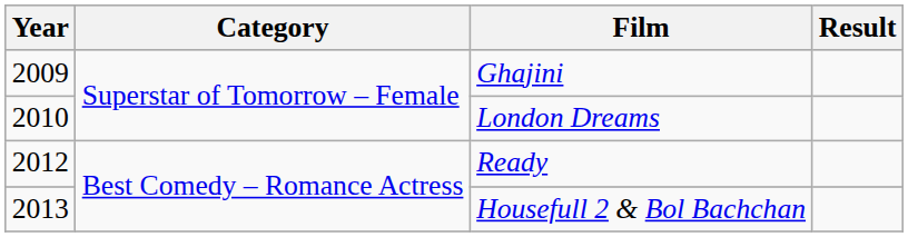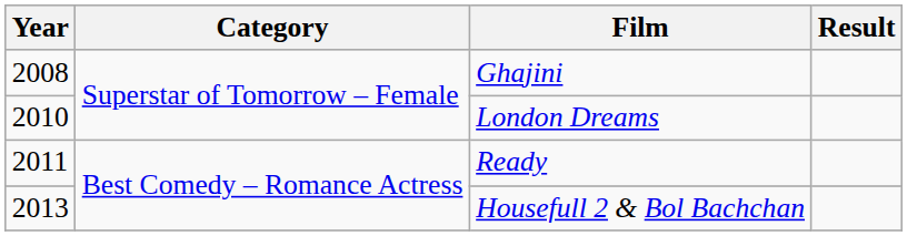Ghajini | Year: 2009 -> 2008
Ready | Year: 2012 -> 2011
